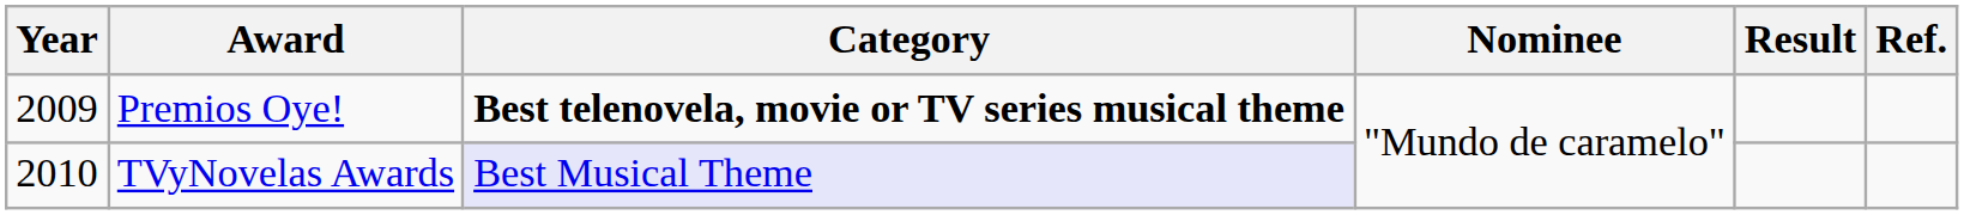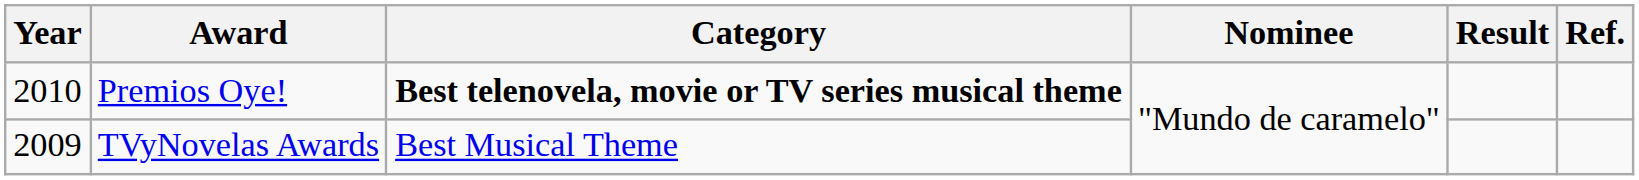Premios Oye! | Year: 2009 -> 2010
TVyNovelas Awards | Year: 2010 -> 2009
TVyNovelas Awards | Category: lavender background -> no background
